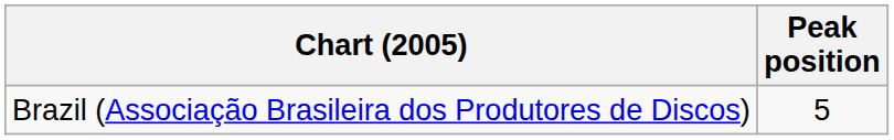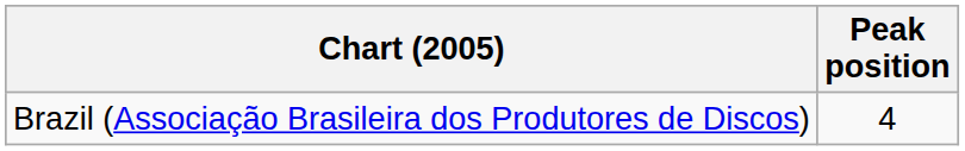Brazil (Associação Brasileira dos Produtores de Discos) | Peak position: 5 -> 4
